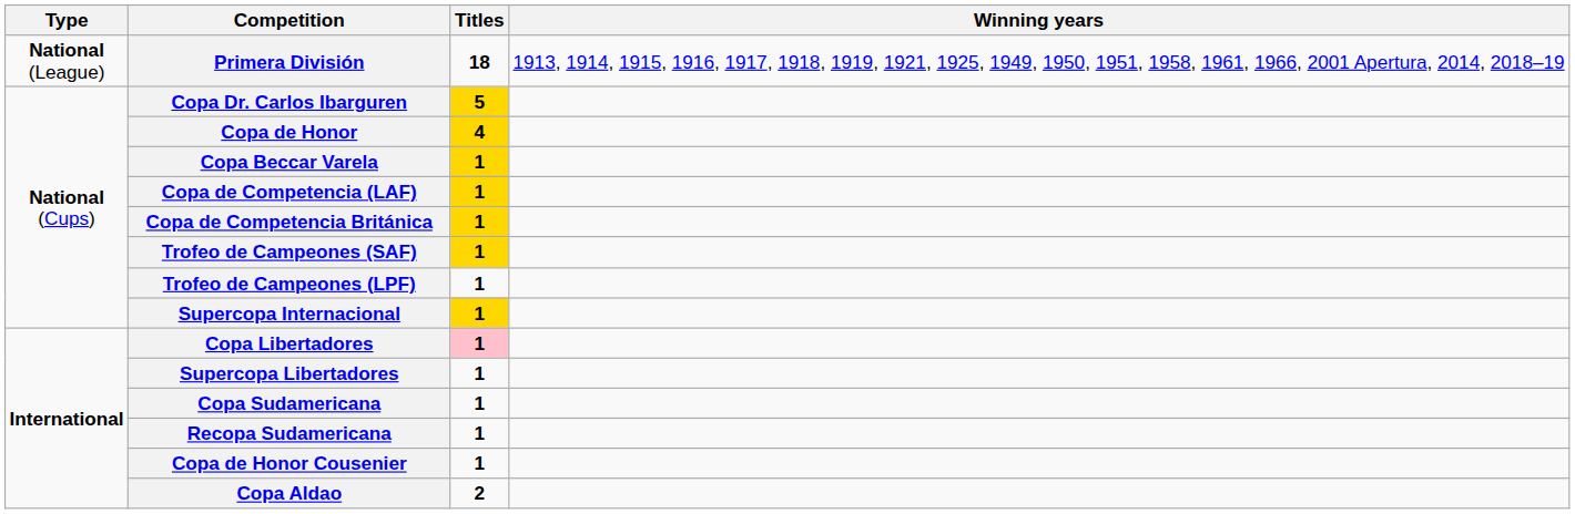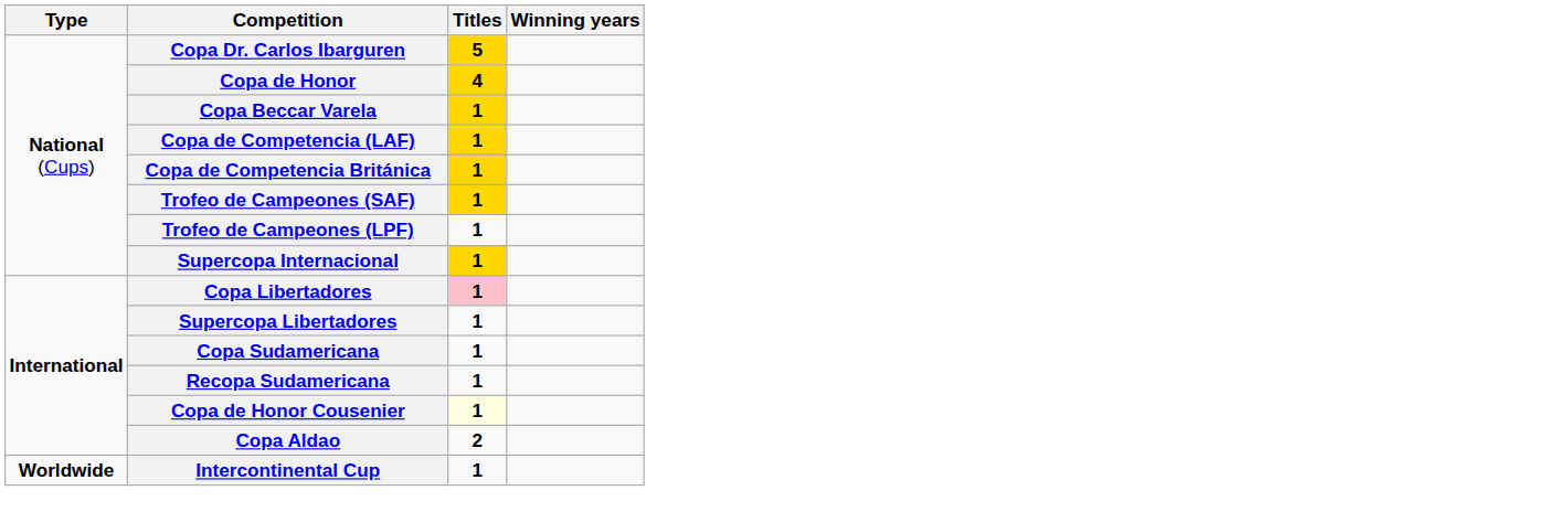- row: National (League) | Primera División | 18 | 1913, 1914, 1915, 1916, 1917, 1918, 1919, 1921, 1925, 1949, 1950, 1951, 1958, 1961, 1966, 2001 Apertura, 2014, 2018–19
Copa de Honor Cousenier | Titles: no background -> lightyellow background
+ row: Worldwide | Intercontinental Cup | 1
